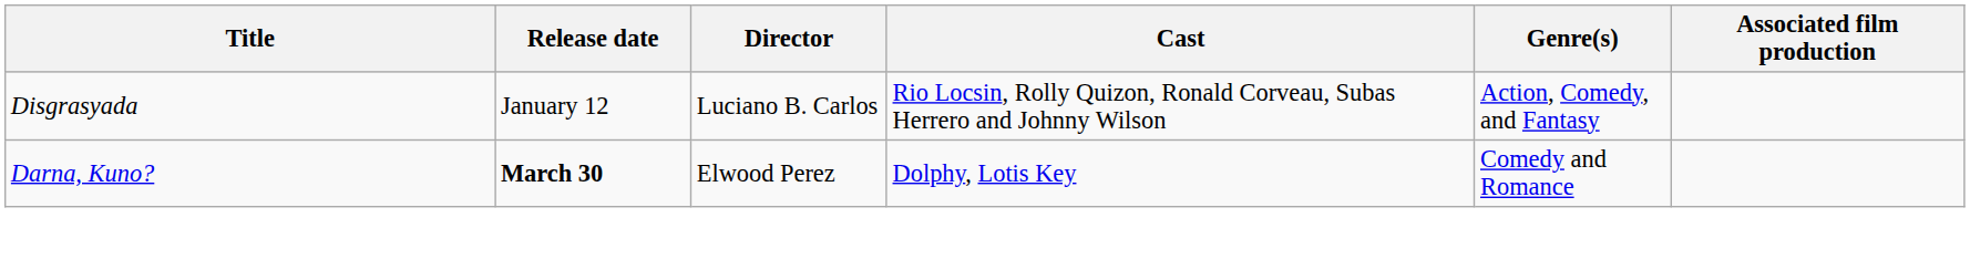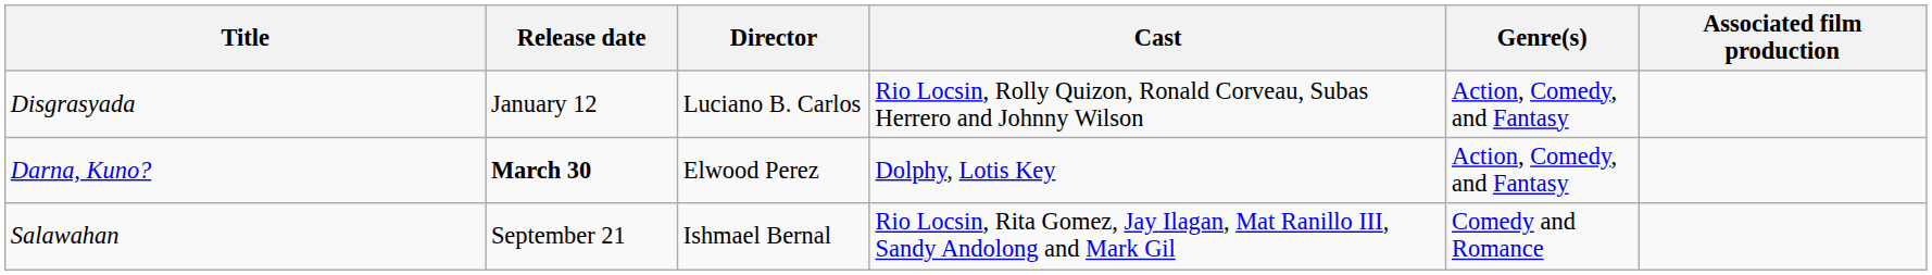Darna, Kuno? | Genre(s): Comedy and Romance -> Action, Comedy, and Fantasy
+ row: Salawahan | September 21 | Ishmael Bernal | Rio Locsin, Rita Gomez, Jay Ilagan, Mat Ranillo III, Sandy Andolong and Mark Gil | Comedy and Romance
